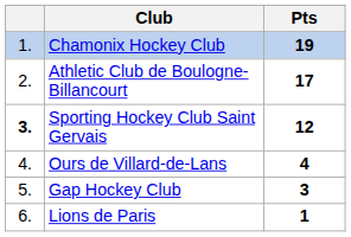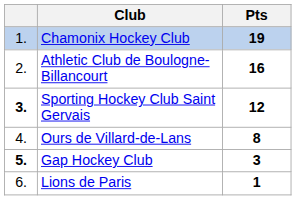Athletic Club de Boulogne-Billancourt | Pts: 17 -> 16
Ours de Villard-de-Lans | Pts: 4 -> 8
Gap Hockey Club | column 1: normal -> bold
